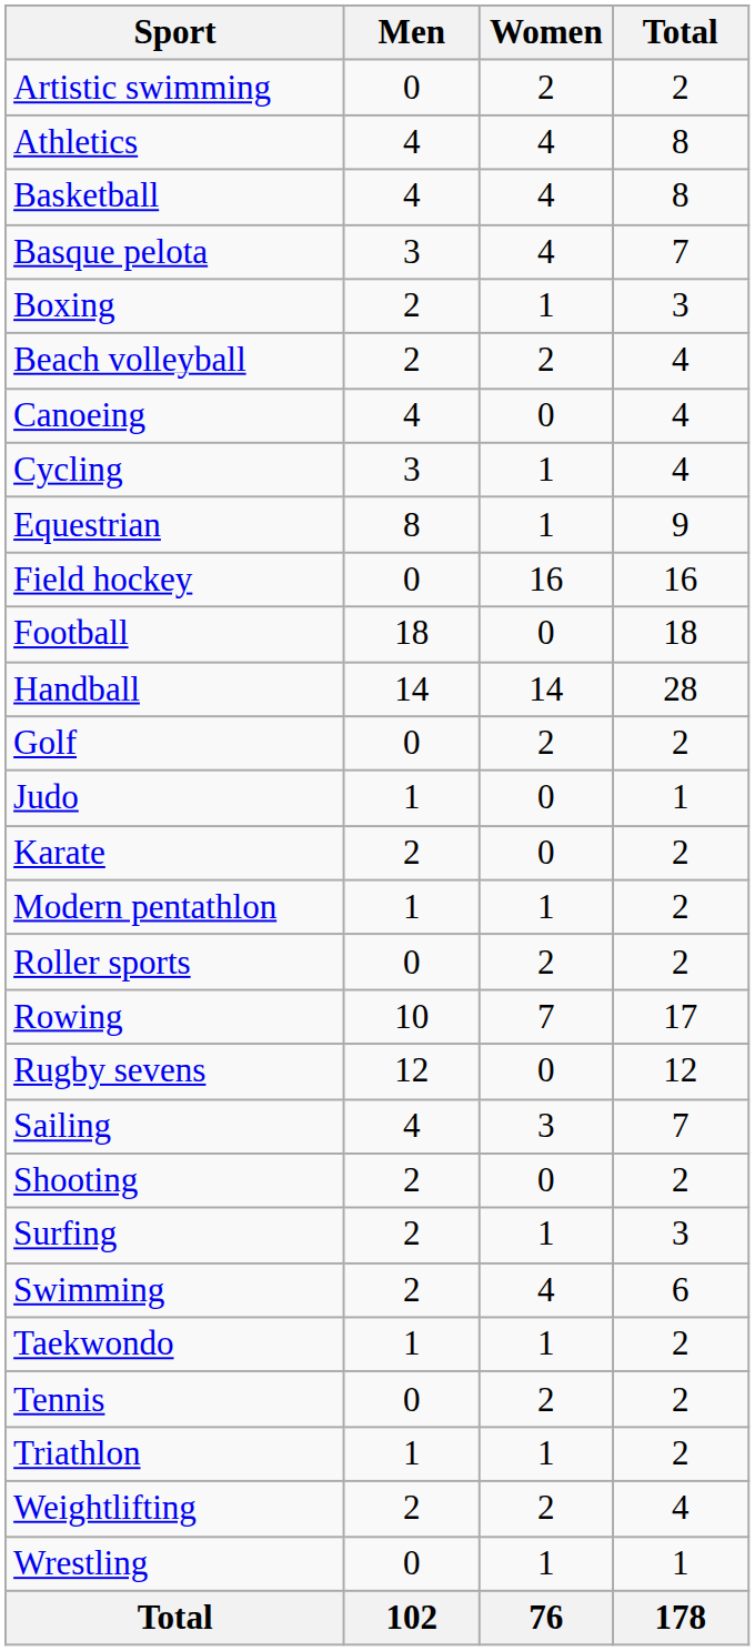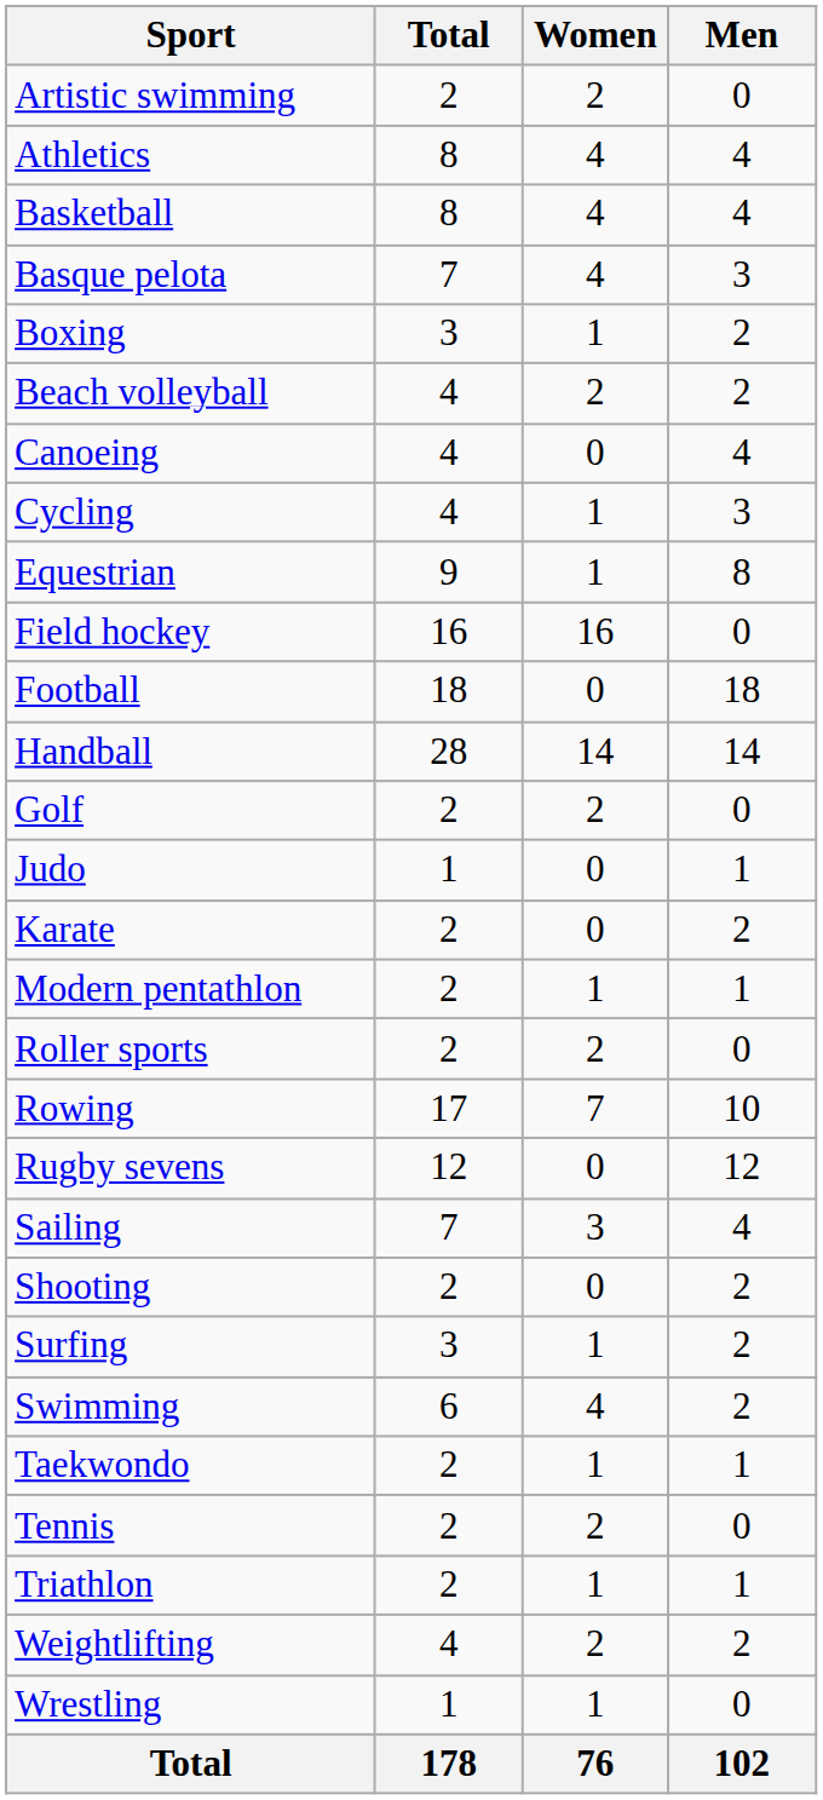columns swapped: Men <-> Total
